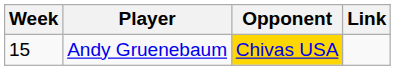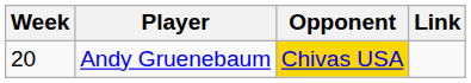Andy Gruenebaum | Week: 15 -> 20
